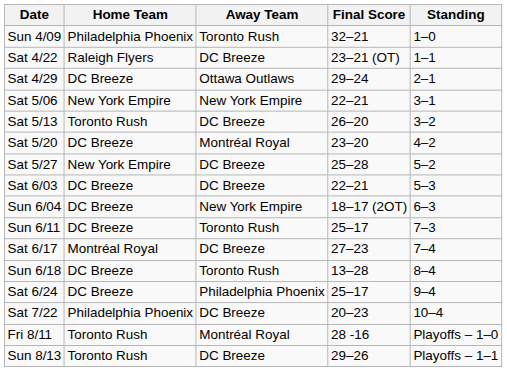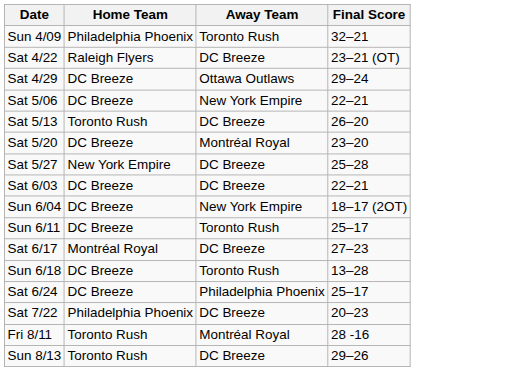- column: Standing | 1–0 | 1–1 | 2–1 | 3–1 | 3–2 | 4–2 | 5–2 | 5–3 | 6–3 | 7–3 | 7–4 | 8–4 | 9–4 | 10–4 | Playoffs – 1–0 | Playoffs – 1–1
Sat 5/06 | Home Team: New York Empire -> DC Breeze
